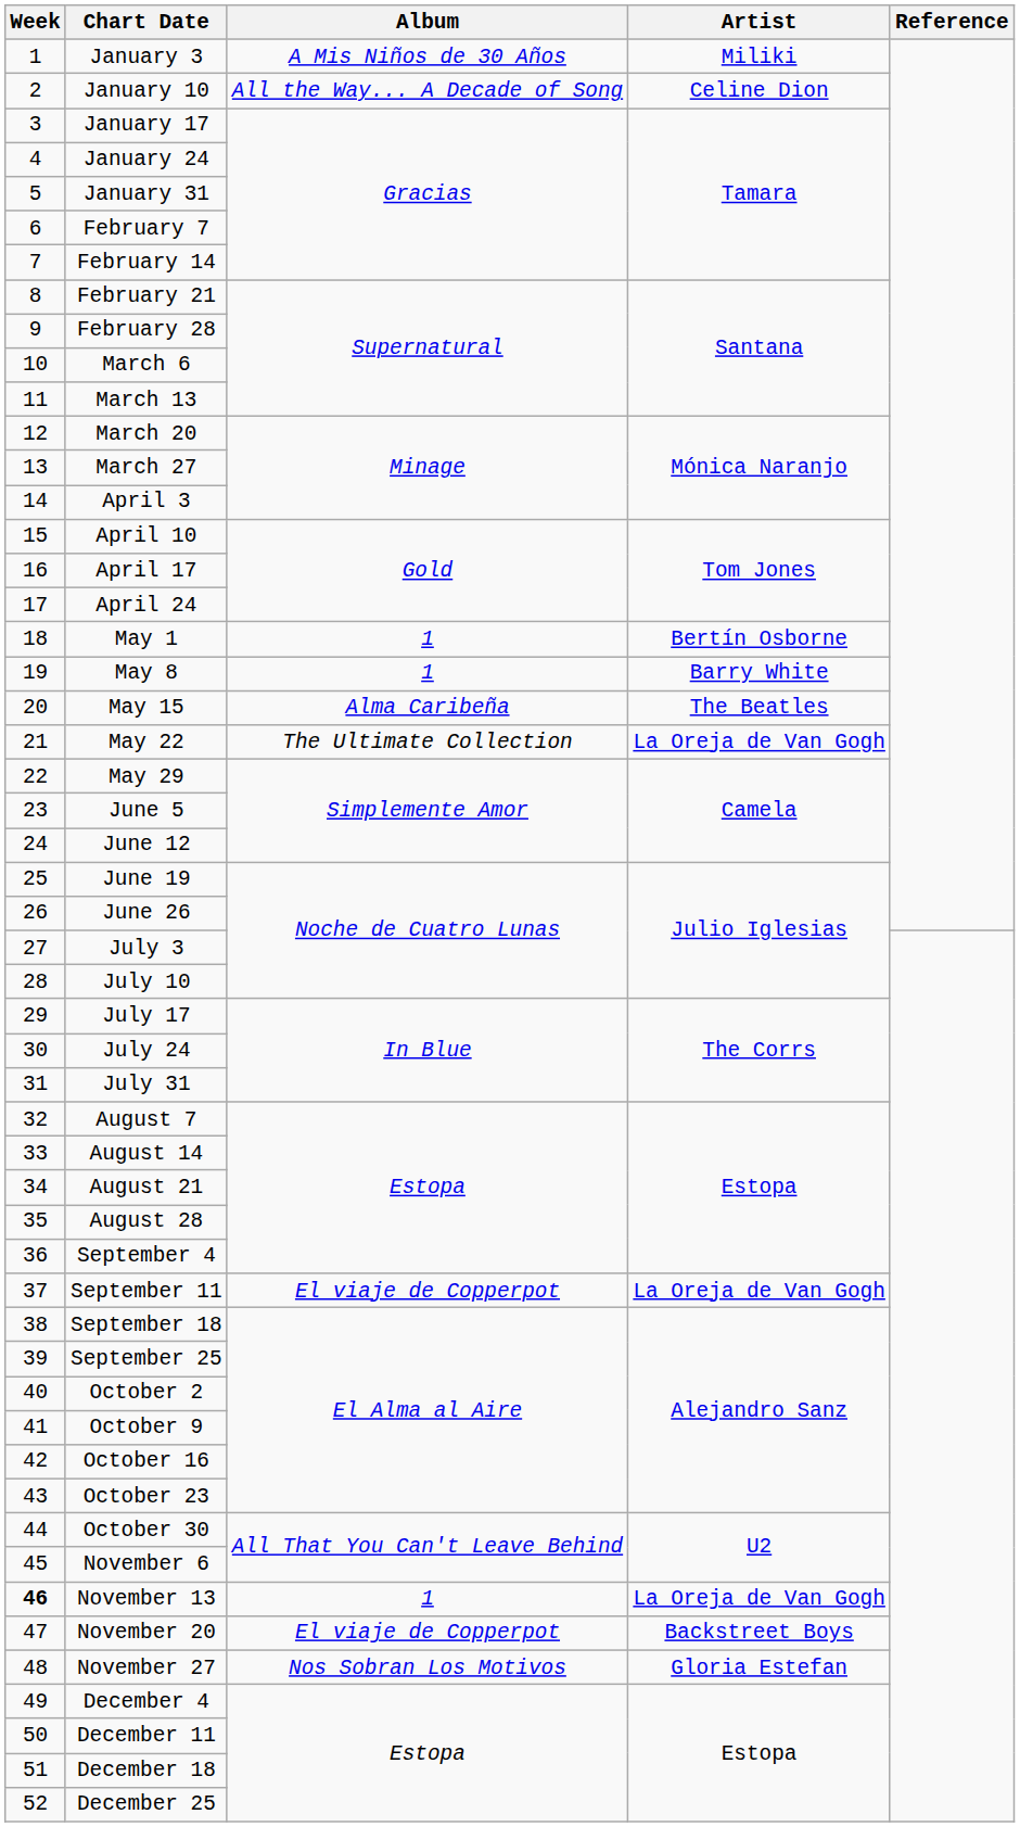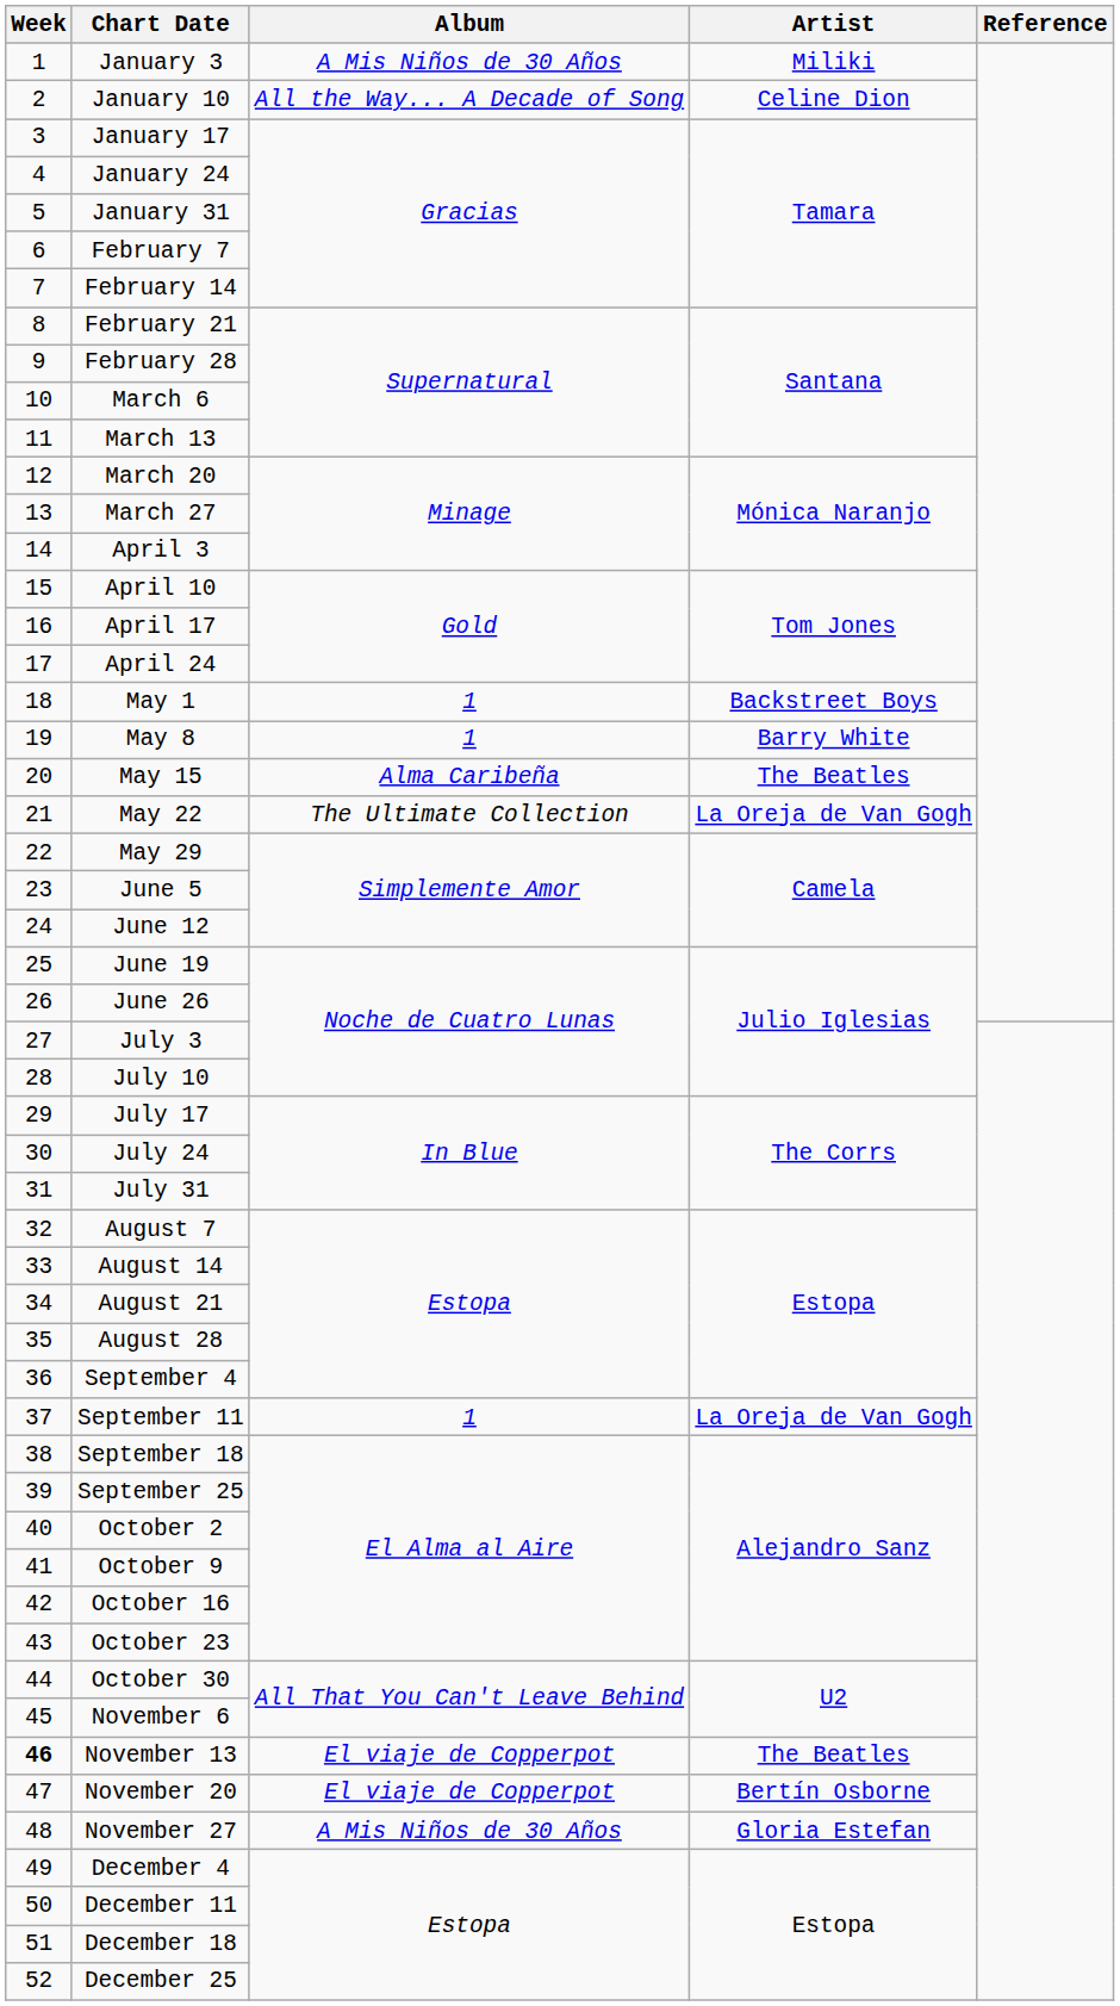May 1 | Artist: Bertín Osborne -> Backstreet Boys
September 11 | Album: El viaje de Copperpot -> 1
November 13 | Album: 1 -> El viaje de Copperpot
November 13 | Artist: La Oreja de Van Gogh -> The Beatles
November 20 | Artist: Backstreet Boys -> Bertín Osborne
November 27 | Album: Nos Sobran Los Motivos -> A Mis Niños de 30 Años
